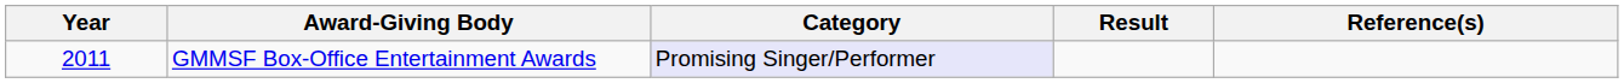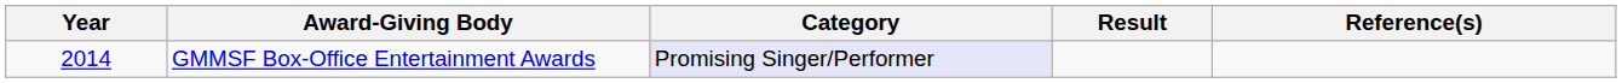GMMSF Box-Office Entertainment Awards | Year: 2011 -> 2014
